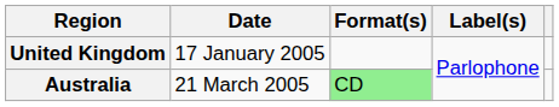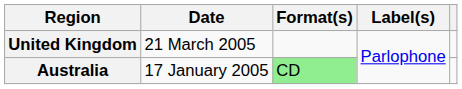United Kingdom | Date: 17 January 2005 -> 21 March 2005
Australia | Date: 21 March 2005 -> 17 January 2005
